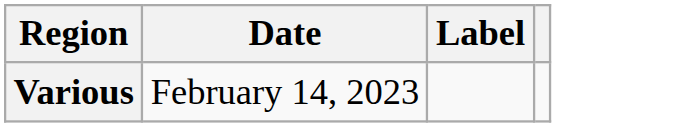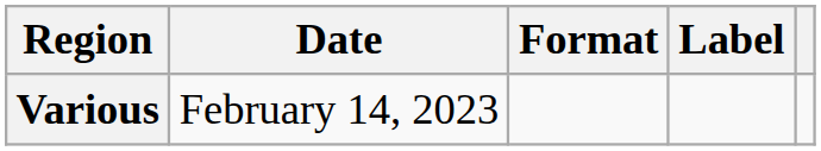+ column: Format
